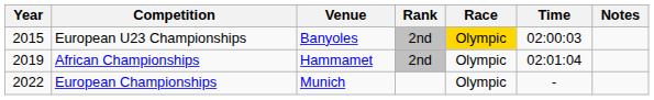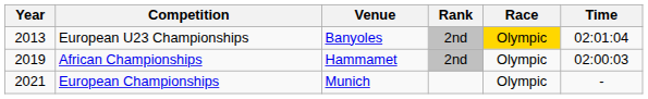- column: Notes
European U23 Championships | Year: 2015 -> 2013
European U23 Championships | Time: 02:00:03 -> 02:01:04
African Championships | Time: 02:01:04 -> 02:00:03
European Championships | Year: 2022 -> 2021
